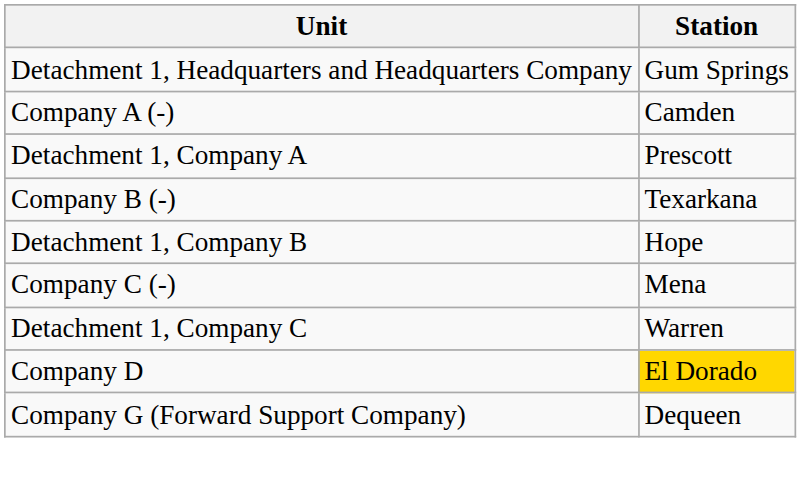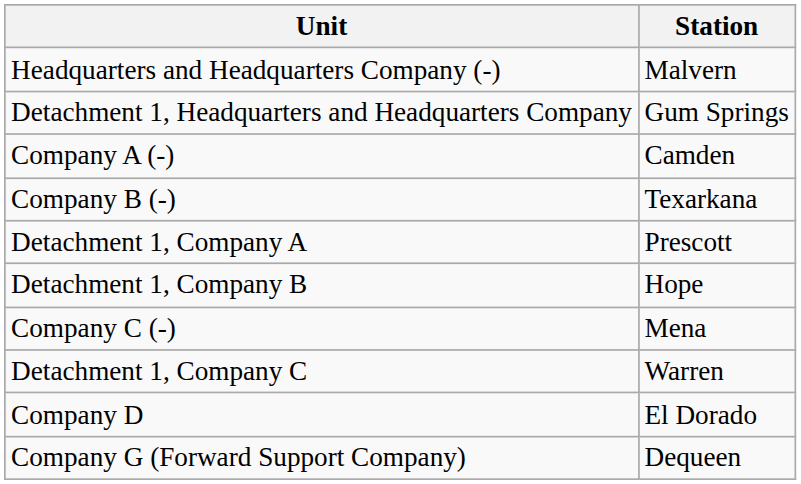+ row: Headquarters and Headquarters Company (-) | Malvern
rows swapped: Detachment 1, Company A <-> Company B (-)
Company D | Station: gold background -> no background
